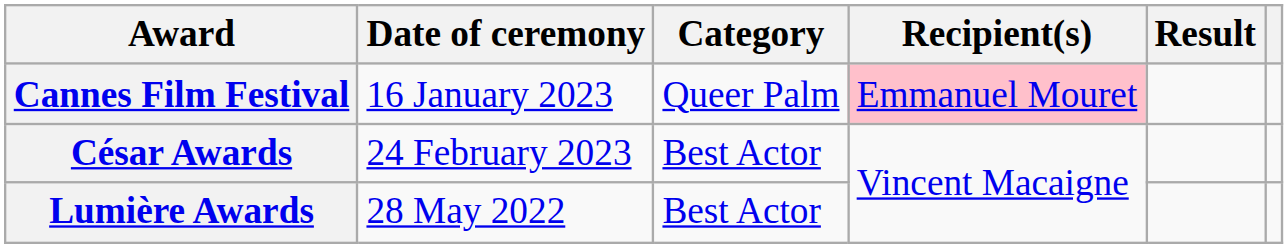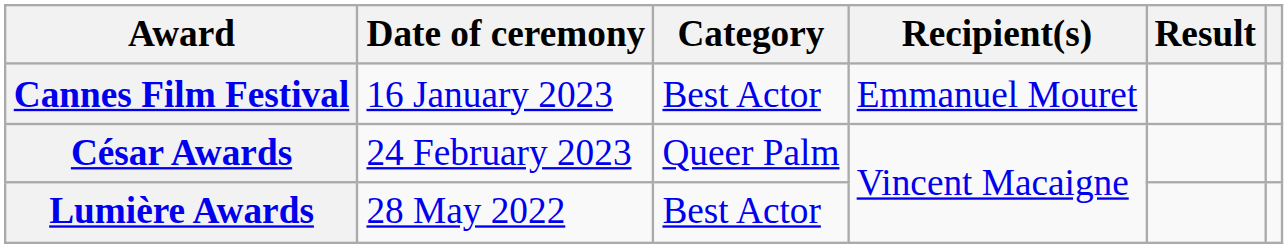Cannes Film Festival | Category: Queer Palm -> Best Actor
Cannes Film Festival | Recipient(s): pink background -> no background
César Awards | Category: Best Actor -> Queer Palm
